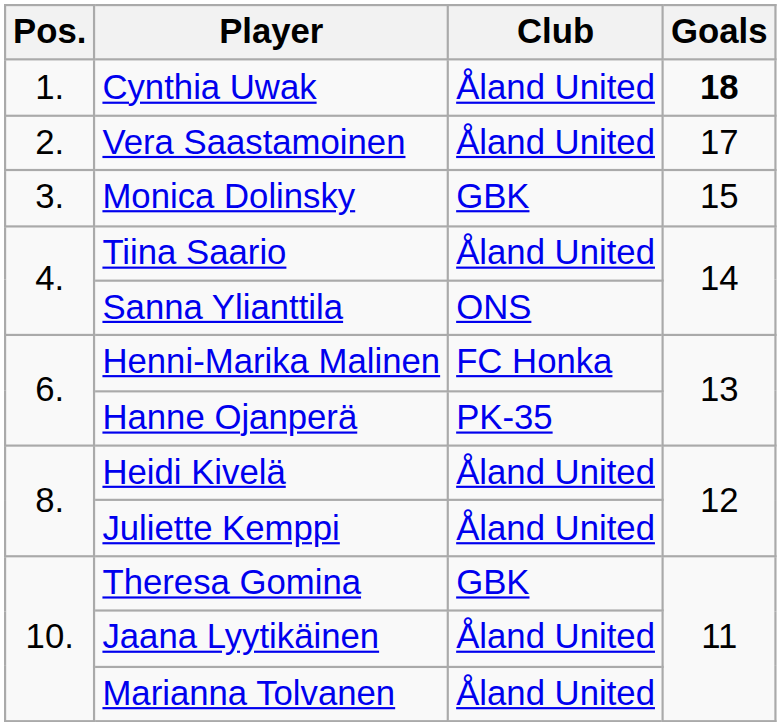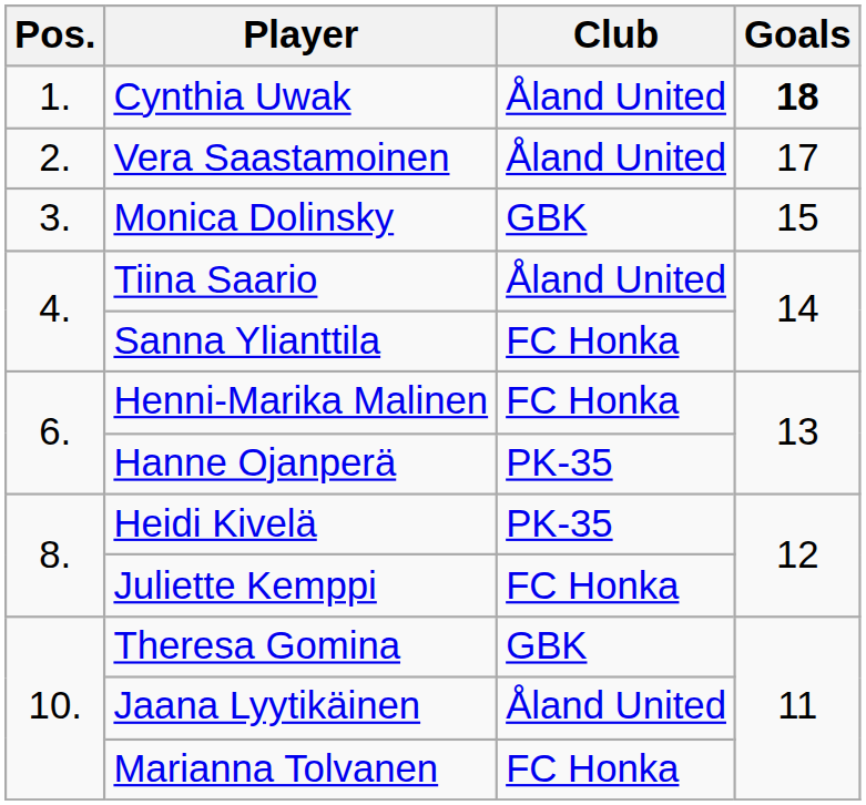Sanna Ylianttila | Club: ONS -> FC Honka
Heidi Kivelä | Club: Åland United -> PK-35
Juliette Kemppi | Club: Åland United -> FC Honka
Marianna Tolvanen | Club: Åland United -> FC Honka
